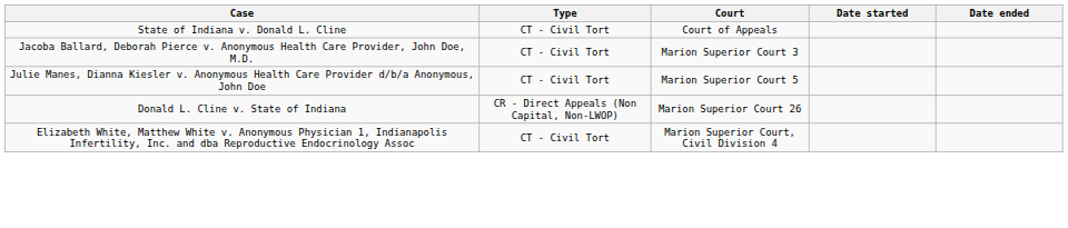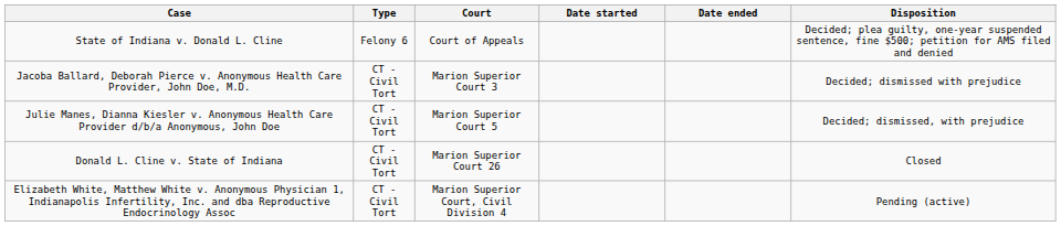+ column: Disposition | Decided; plea guilty, one-year suspended sentence, fine $500; petition for AMS filed and denied | Decided; dismissed with prejudice | Decided; dismissed, with prejudice | Closed | Pending (active)
State of Indiana v. Donald L. Cline | Type: CT - Civil Tort -> Felony 6
Donald L. Cline v. State of Indiana | Type: CR - Direct Appeals (Non Capital, Non-LWOP) -> CT - Civil Tort
